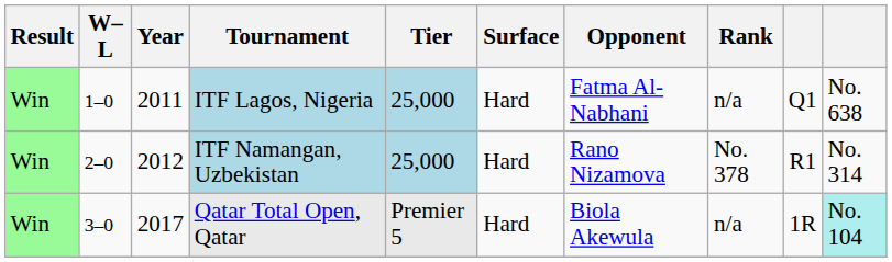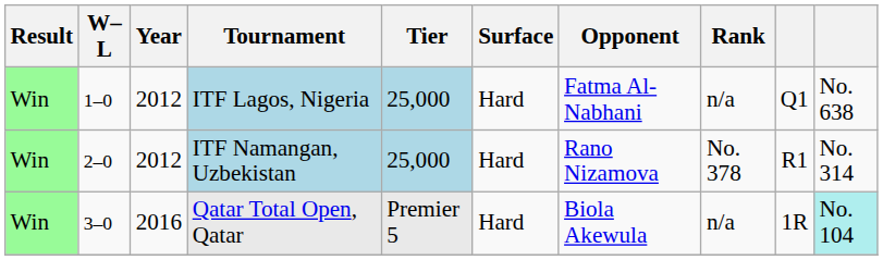ITF Lagos, Nigeria | Year: 2011 -> 2012
Qatar Total Open, Qatar | Year: 2017 -> 2016
